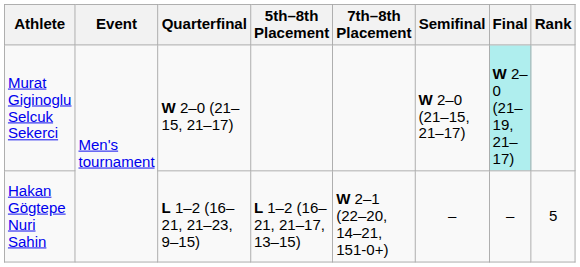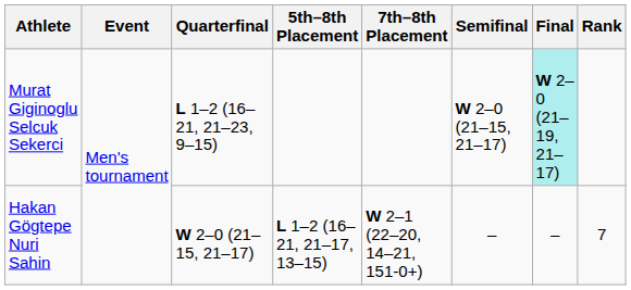Murat Giginoglu Selcuk Sekerci | Quarterfinal: W 2–0 (21–15, 21–17) -> L 1–2 (16–21, 21–23, 9–15)
Hakan Gögtepe Nuri Sahin | Quarterfinal: L 1–2 (16–21, 21–23, 9–15) -> W 2–0 (21–15, 21–17)
Hakan Gögtepe Nuri Sahin | Rank: 5 -> 7
